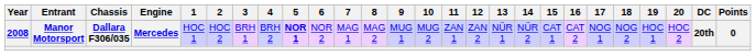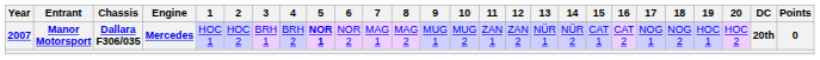Manor Motorsport | Year: 2008 -> 2007
